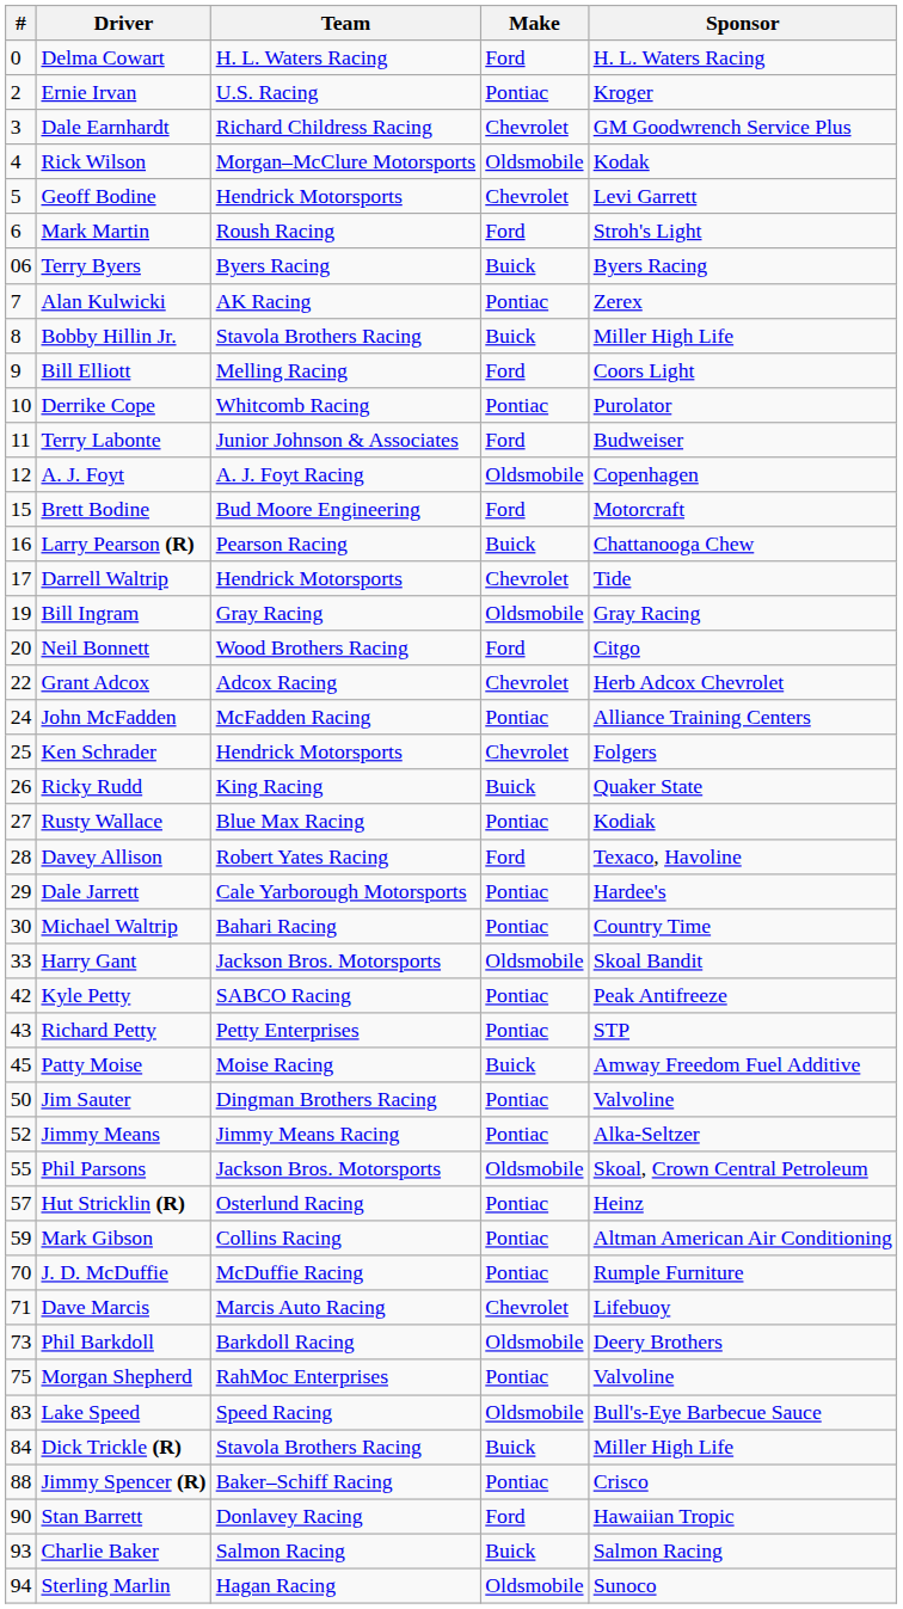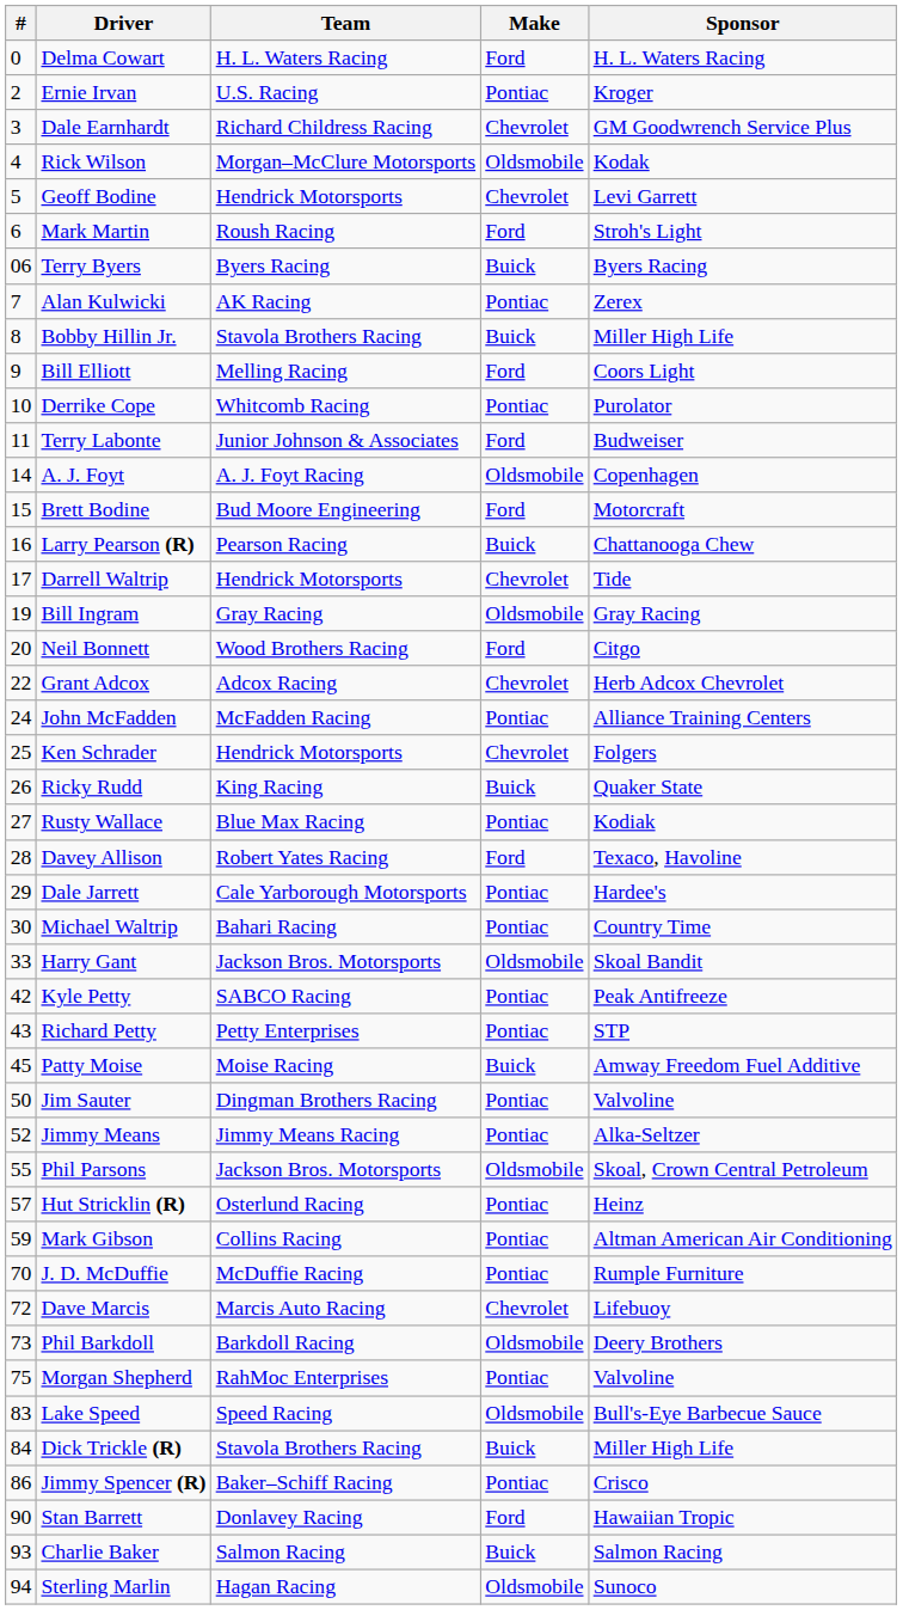A. J. Foyt | #: 12 -> 14
Dave Marcis | #: 71 -> 72
Jimmy Spencer (R) | #: 88 -> 86
